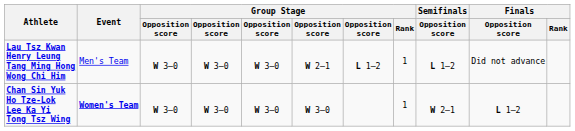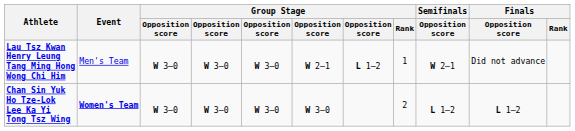Lau Tsz Kwan Henry Leung Tang Ming Hong Wong Chi Him | Semifinals / Opposition score: L 1–2 -> W 2–1
Chan Sin Yuk Ho Tze-Lok Lee Ka Yi Tong Tsz Wing | Group Stage / Rank: 1 -> 2
Chan Sin Yuk Ho Tze-Lok Lee Ka Yi Tong Tsz Wing | Semifinals / Opposition score: W 2–1 -> L 1–2
